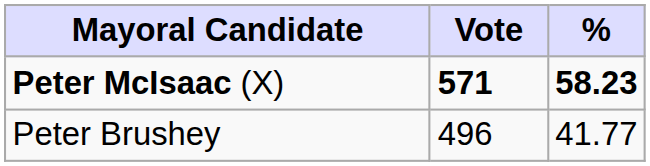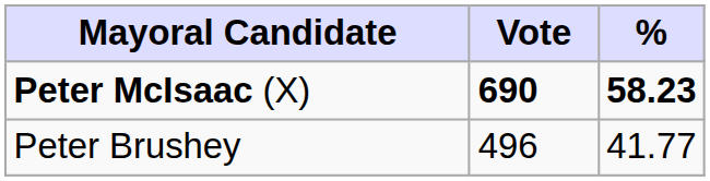Peter McIsaac (X) | Vote: 571 -> 690
